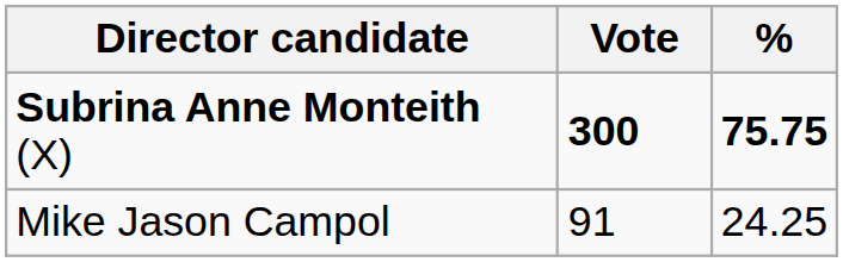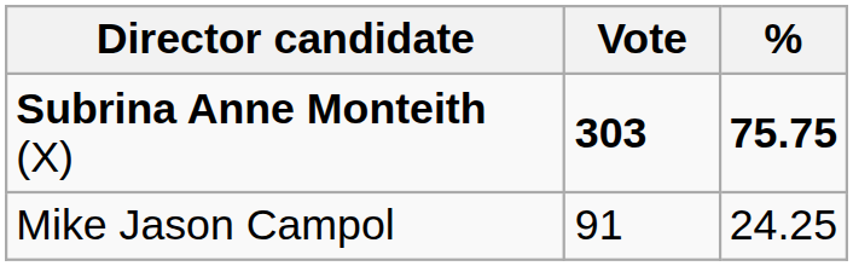Subrina Anne Monteith (X) | Vote: 300 -> 303
